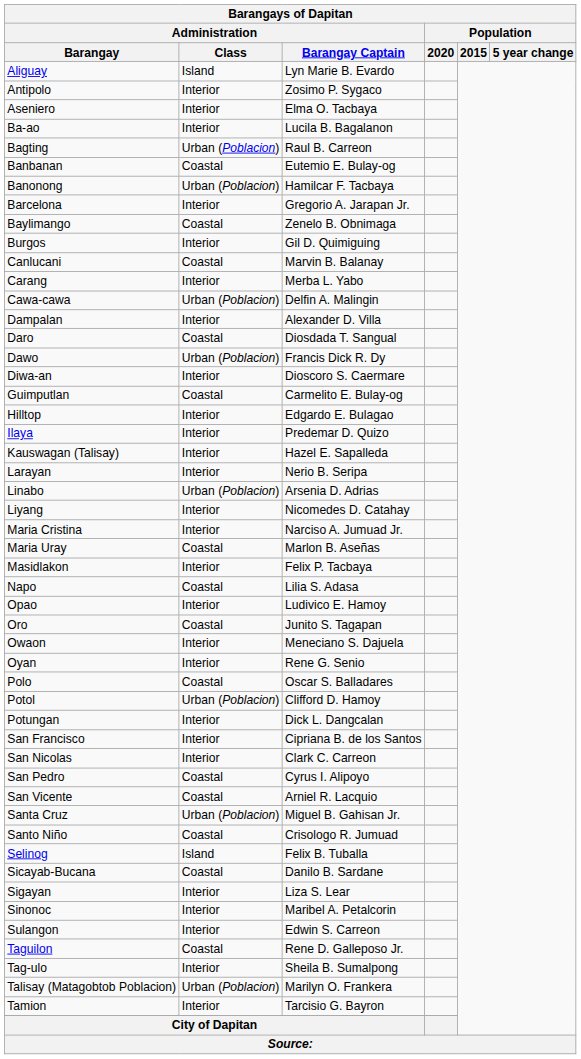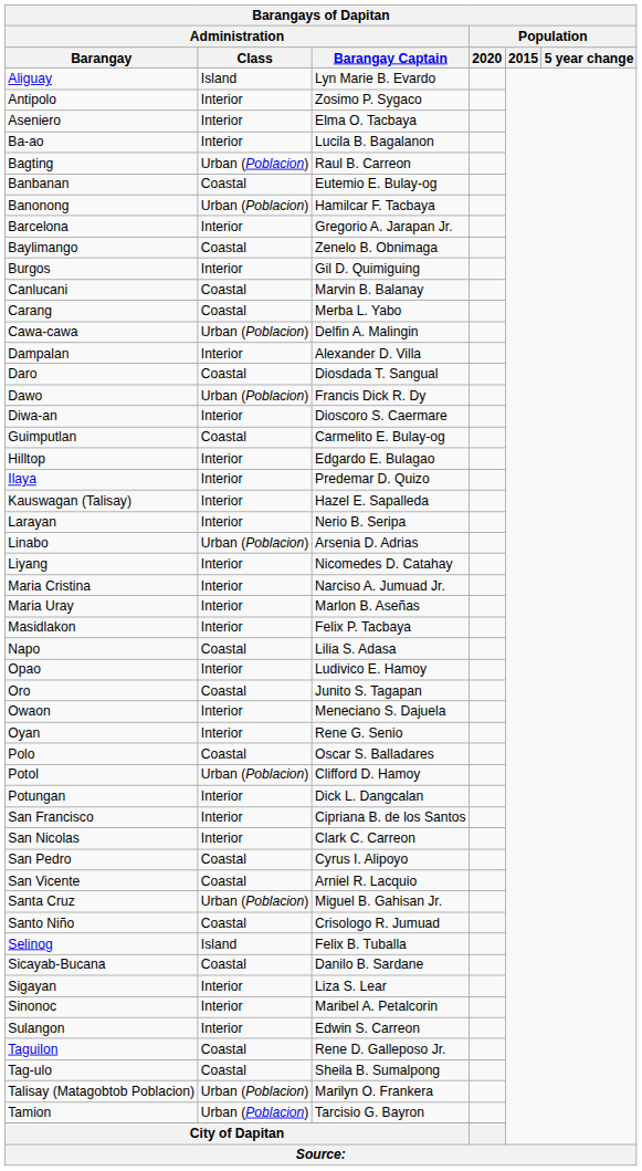Carang | Administration / Class: Interior -> Coastal
Maria Uray | Administration / Class: Coastal -> Interior
Tag-ulo | Administration / Class: Interior -> Coastal
Tamion | Administration / Class: Interior -> Urban (Poblacion)
